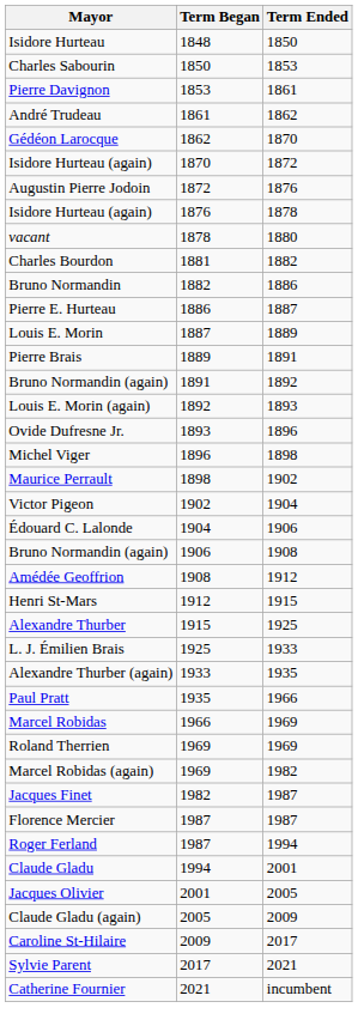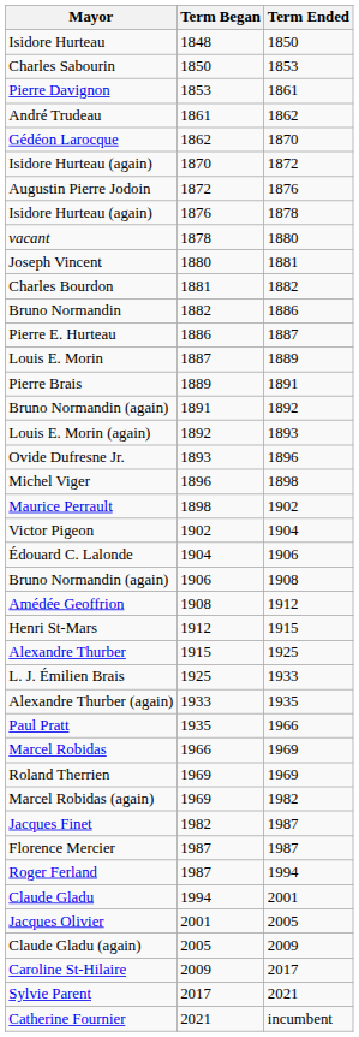+ row: Joseph Vincent | 1880 | 1881
